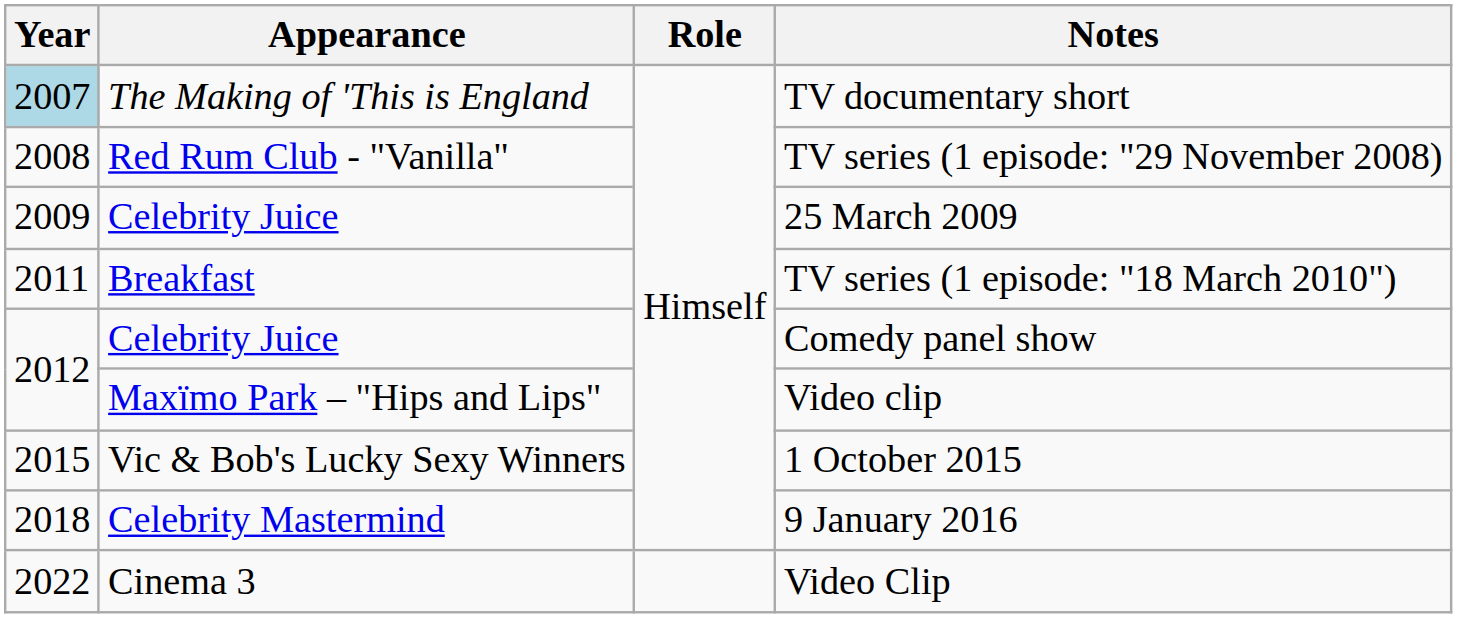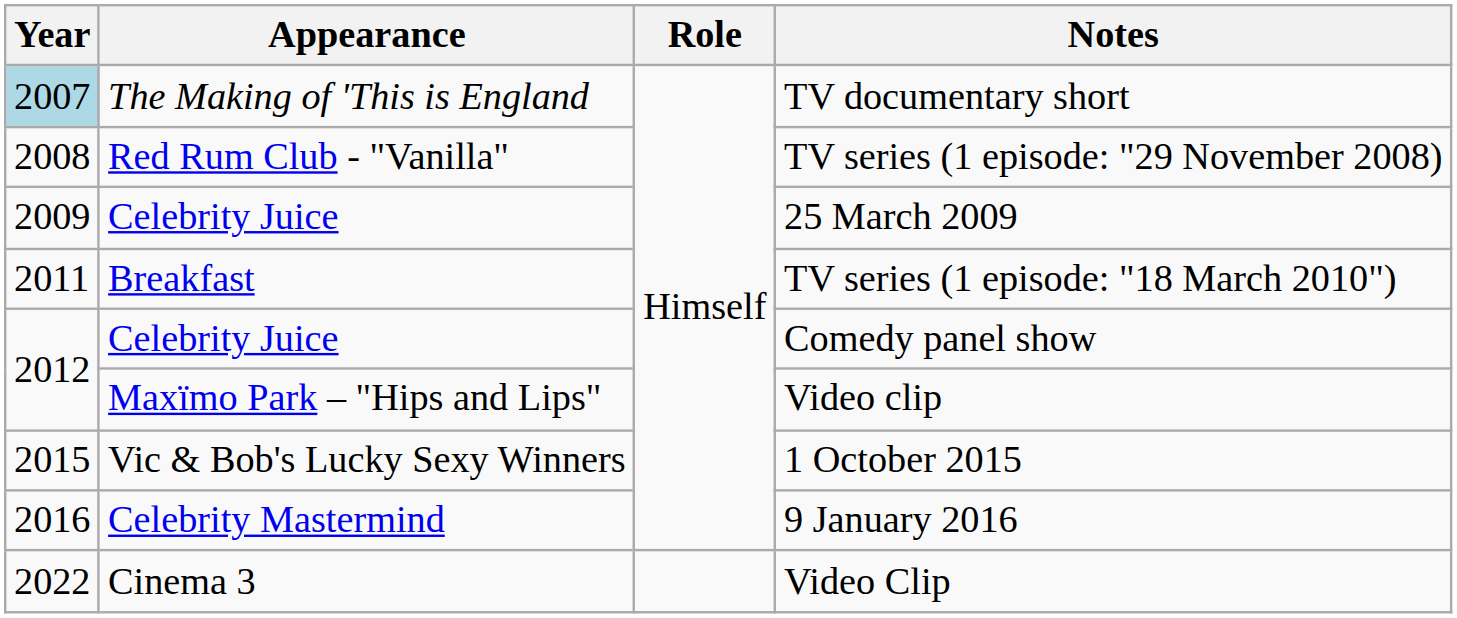9 January 2016 | Year: 2018 -> 2016
